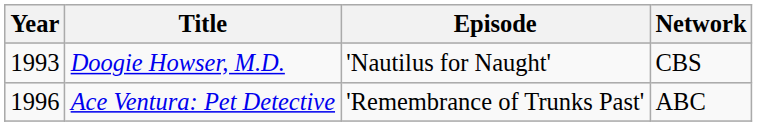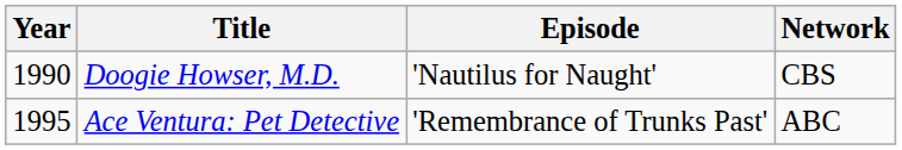Doogie Howser, M.D. | Year: 1993 -> 1990
Ace Ventura: Pet Detective | Year: 1996 -> 1995
